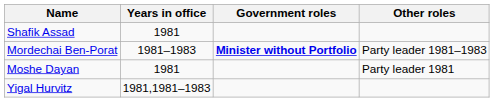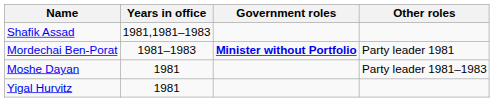Shafik Assad | Years in office: 1981 -> 1981,1981–1983
Mordechai Ben-Porat | Other roles: Party leader 1981–1983 -> Party leader 1981
Moshe Dayan | Other roles: Party leader 1981 -> Party leader 1981–1983
Yigal Hurvitz | Years in office: 1981,1981–1983 -> 1981
